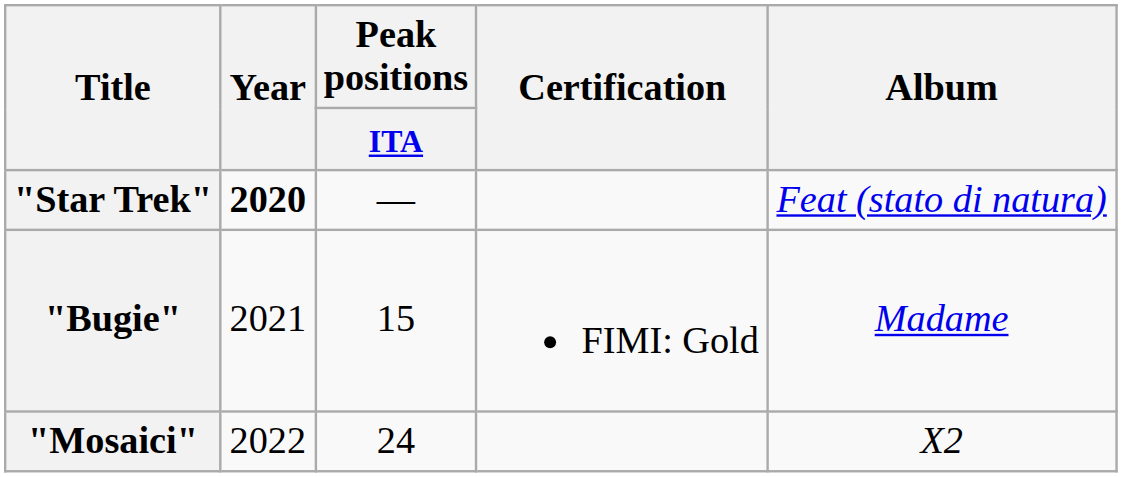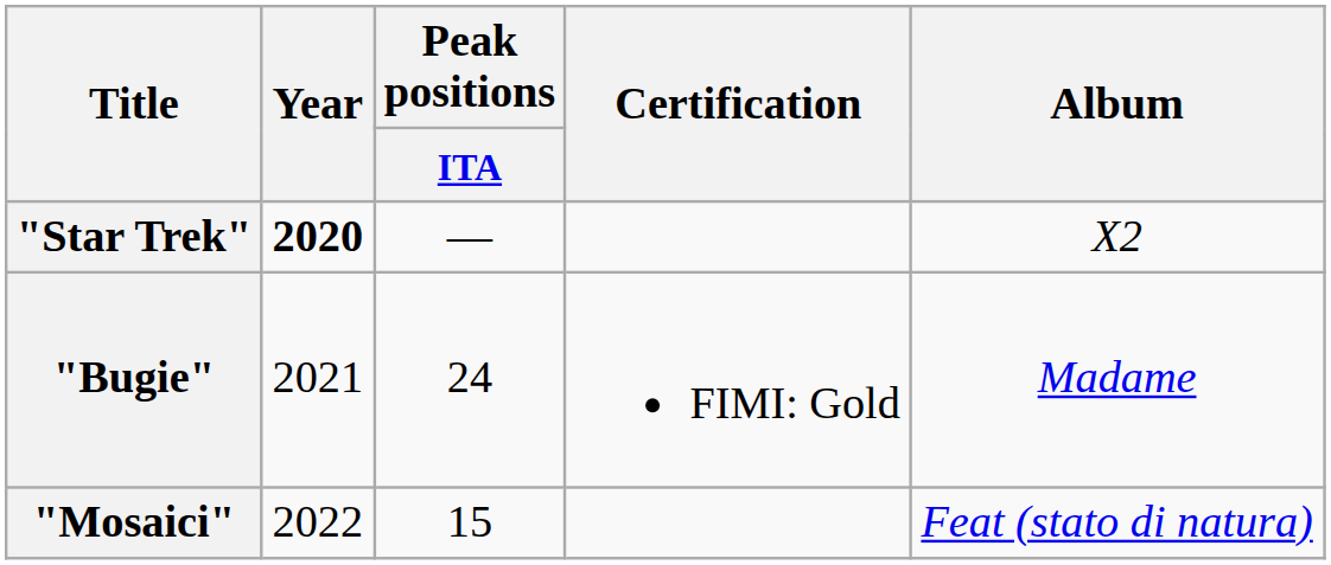"Star Trek" | Album: Feat (stato di natura) -> X2
"Bugie" | Peak positions / ITA: 15 -> 24
"Mosaici" | Peak positions / ITA: 24 -> 15
"Mosaici" | Album: X2 -> Feat (stato di natura)
